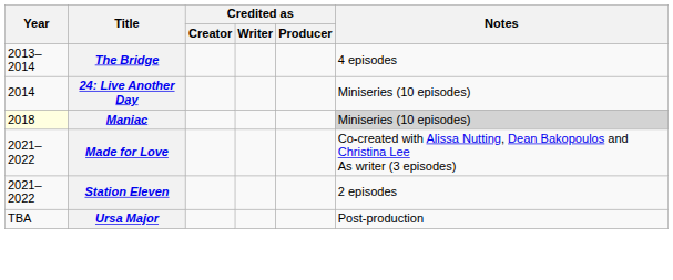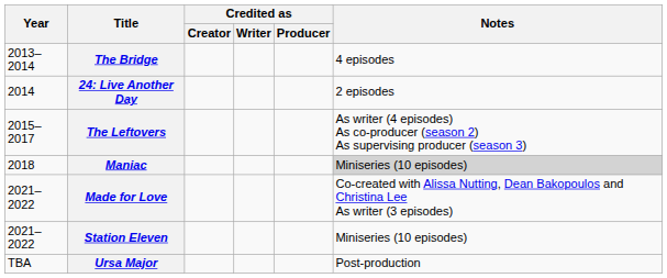24: Live Another Day | Notes: Miniseries (10 episodes) -> 2 episodes
+ row: 2015–2017 | The Leftovers | As writer (4 episodes) As co-producer (season 2) As supervising producer (season 3)
Maniac | Year: lightyellow background -> no background
Station Eleven | Notes: 2 episodes -> Miniseries (10 episodes)
